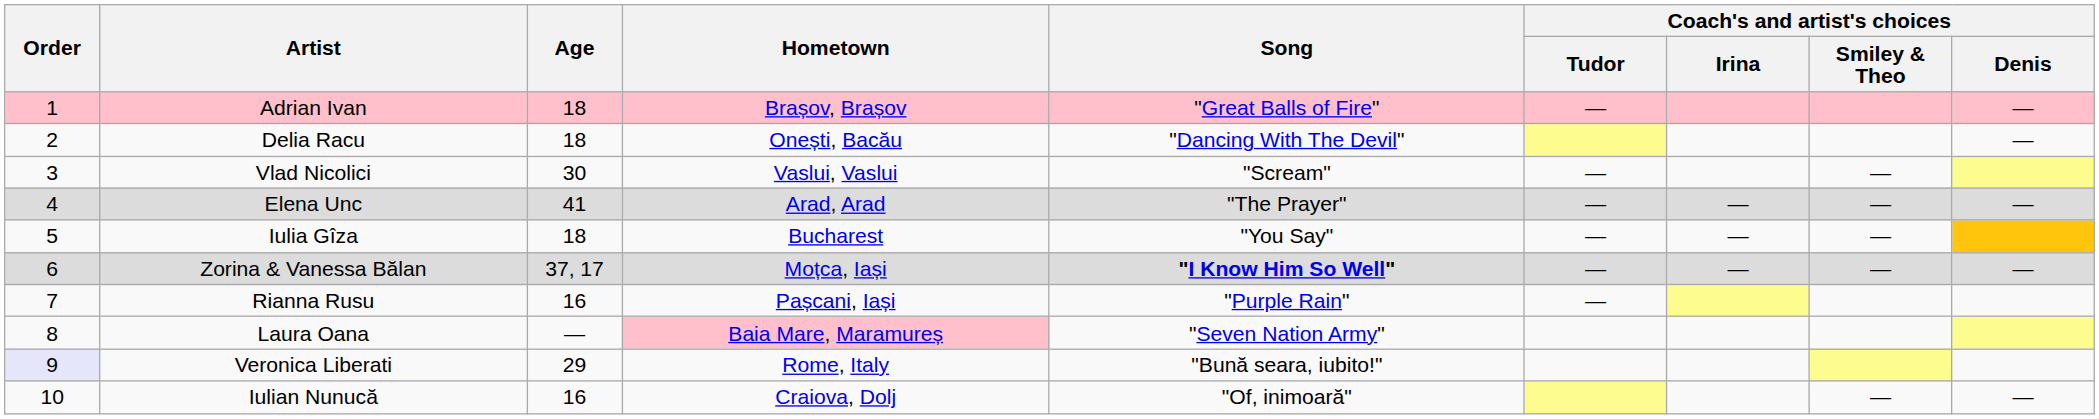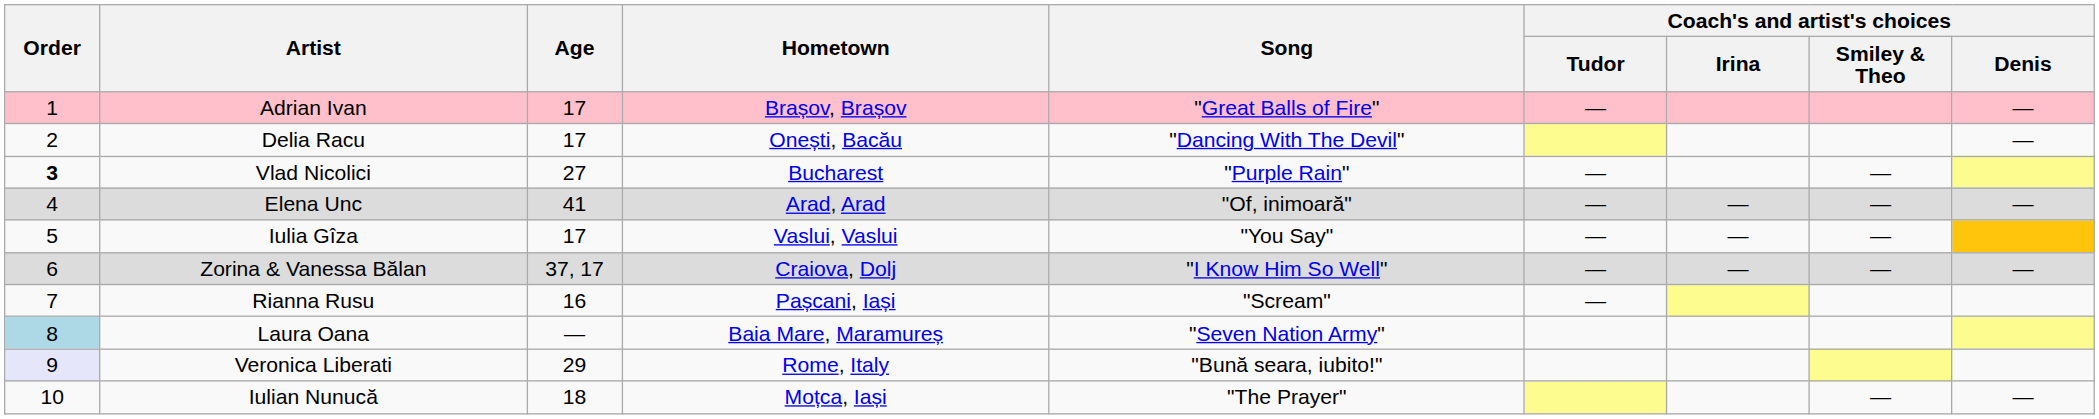Adrian Ivan | Age: 18 -> 17
Delia Racu | Age: 18 -> 17
Vlad Nicolici | Order: normal -> bold
Vlad Nicolici | Age: 30 -> 27
Vlad Nicolici | Hometown: Vaslui, Vaslui -> Bucharest
Vlad Nicolici | Song: "Scream" -> "Purple Rain"
Elena Unc | Song: "The Prayer" -> "Of, inimoară"
Iulia Gîza | Age: 18 -> 17
Iulia Gîza | Hometown: Bucharest -> Vaslui, Vaslui
Zorina & Vanessa Bălan | Hometown: Moțca, Iași -> Craiova, Dolj
Zorina & Vanessa Bălan | Song: bold -> normal
Rianna Rusu | Song: "Purple Rain" -> "Scream"
Laura Oana | Order: no background -> lightblue background
Laura Oana | Hometown: pink background -> no background
Iulian Nunucă | Age: 16 -> 18
Iulian Nunucă | Hometown: Craiova, Dolj -> Moțca, Iași
Iulian Nunucă | Song: "Of, inimoară" -> "The Prayer"
